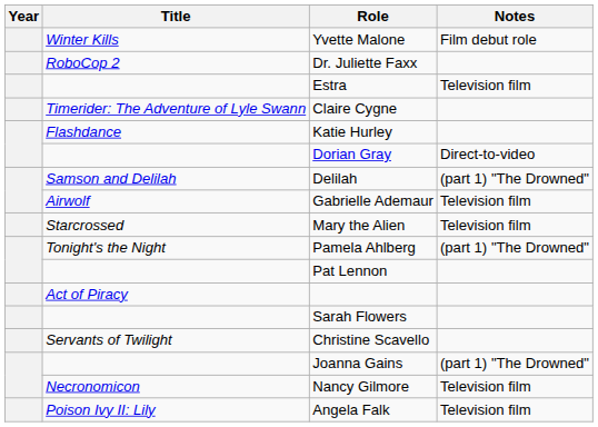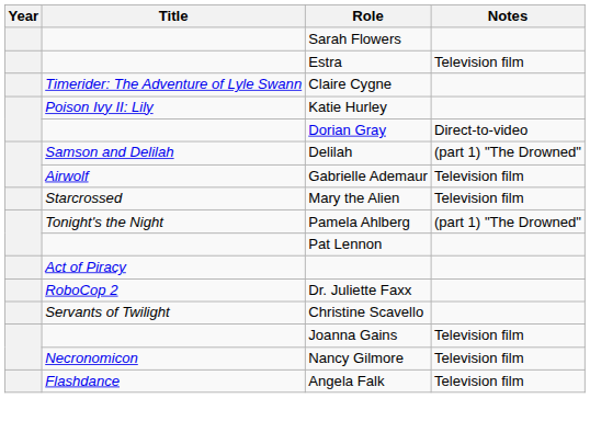- row: Winter Kills | Yvette Malone | Film debut role
rows swapped: Sarah Flowers <-> Dr. Juliette Faxx
Katie Hurley | Title: Flashdance -> Poison Ivy II: Lily
Joanna Gains | Notes: (part 1) "The Drowned" -> Television film
Angela Falk | Title: Poison Ivy II: Lily -> Flashdance
